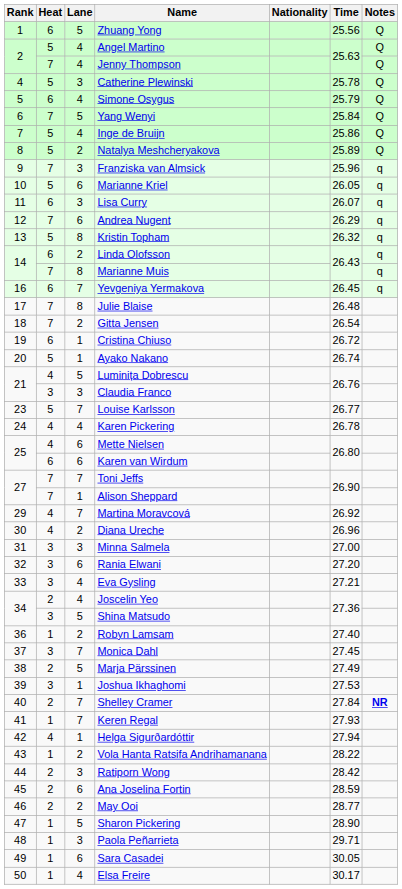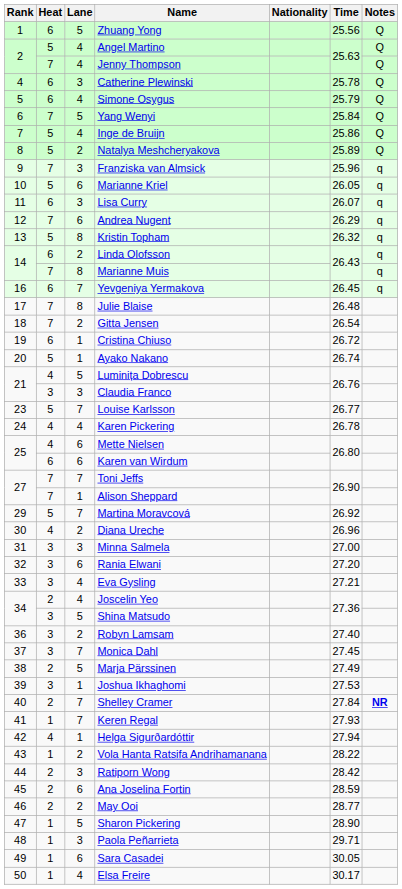Catherine Plewinski | Heat: 5 -> 6
Martina Moravcová | Heat: 4 -> 5
Robyn Lamsam | Heat: 1 -> 3
